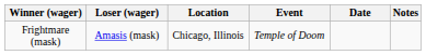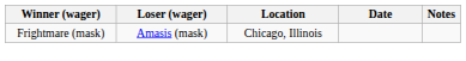- column: Event | Temple of Doom
